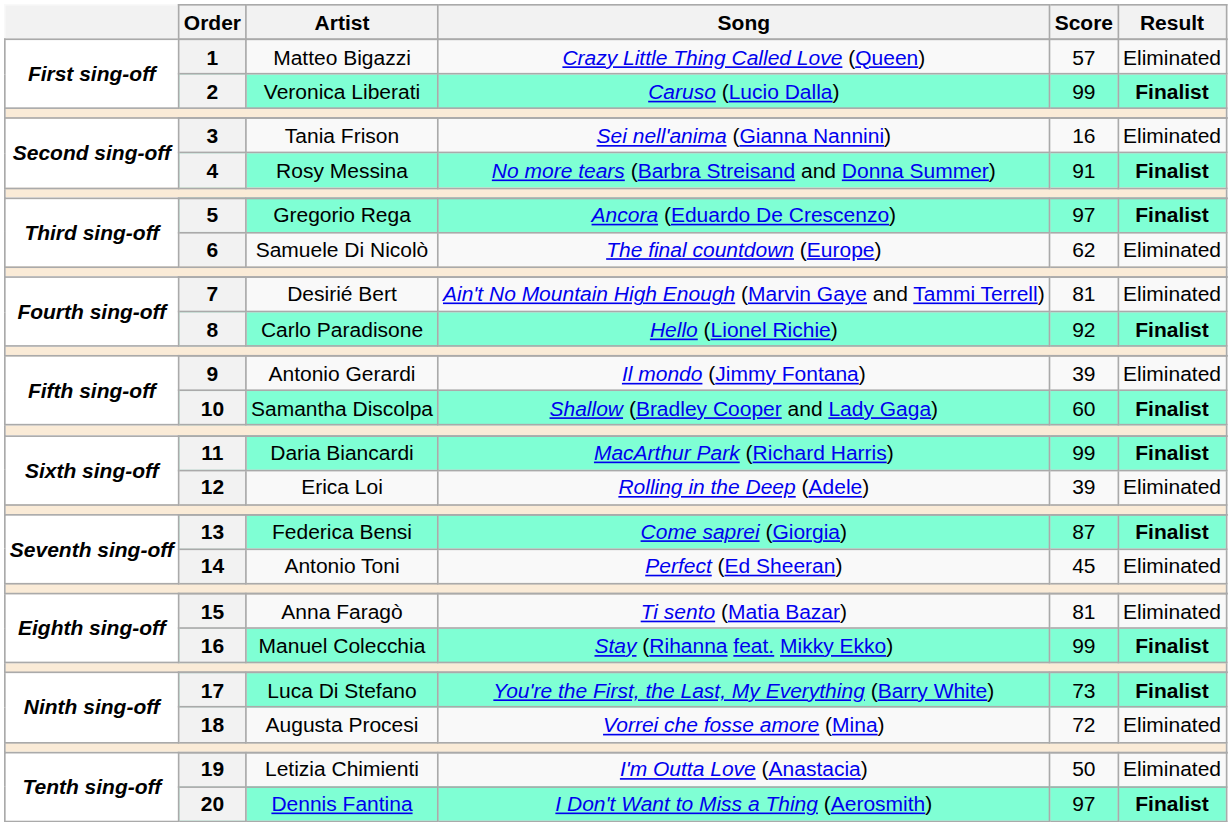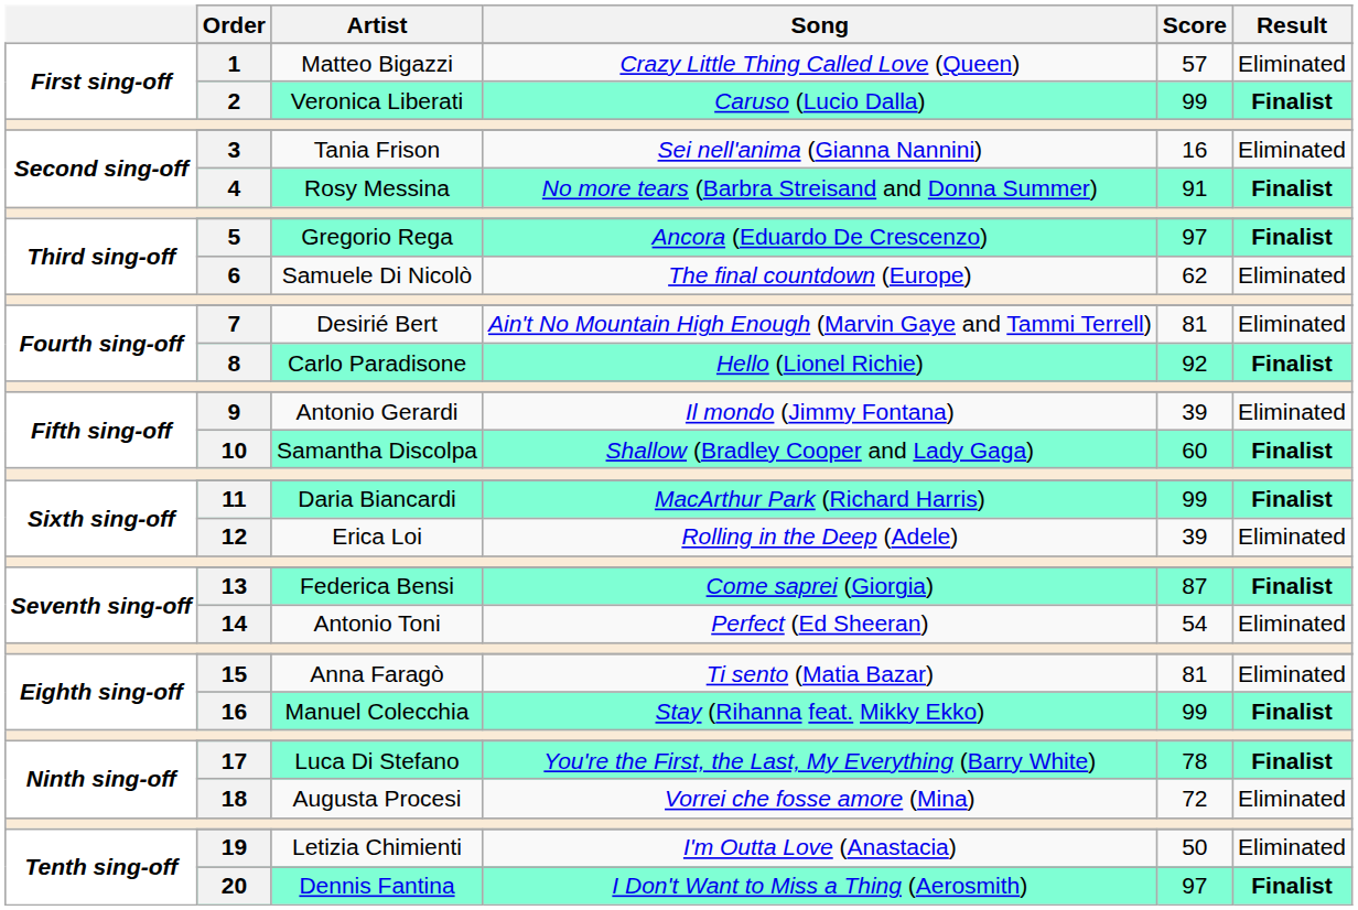14 | Score: 45 -> 54
17 | Score: 73 -> 78
